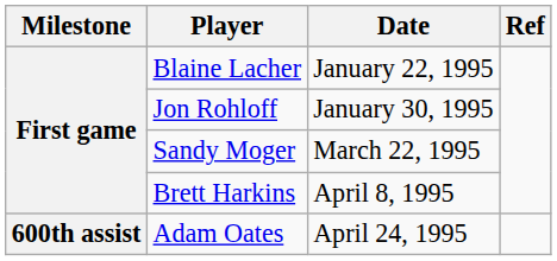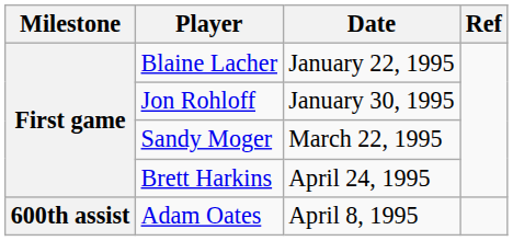Brett Harkins | Date: April 8, 1995 -> April 24, 1995
Adam Oates | Date: April 24, 1995 -> April 8, 1995
